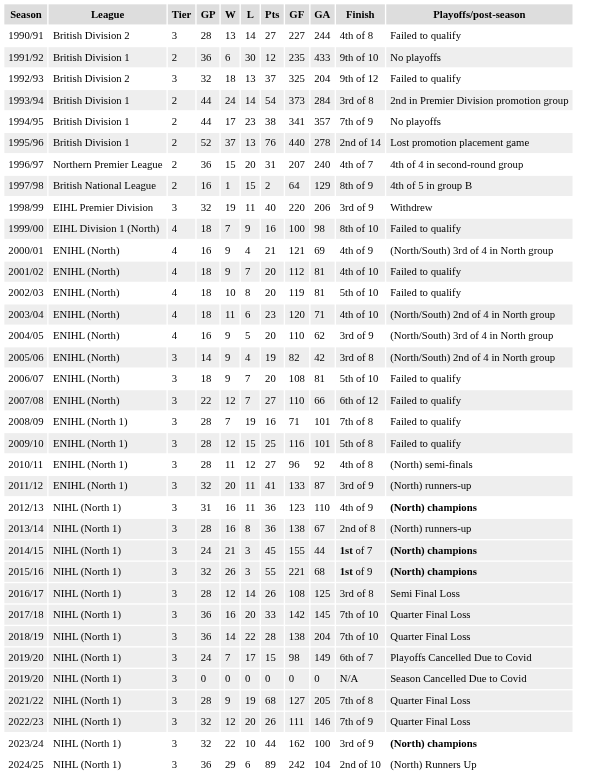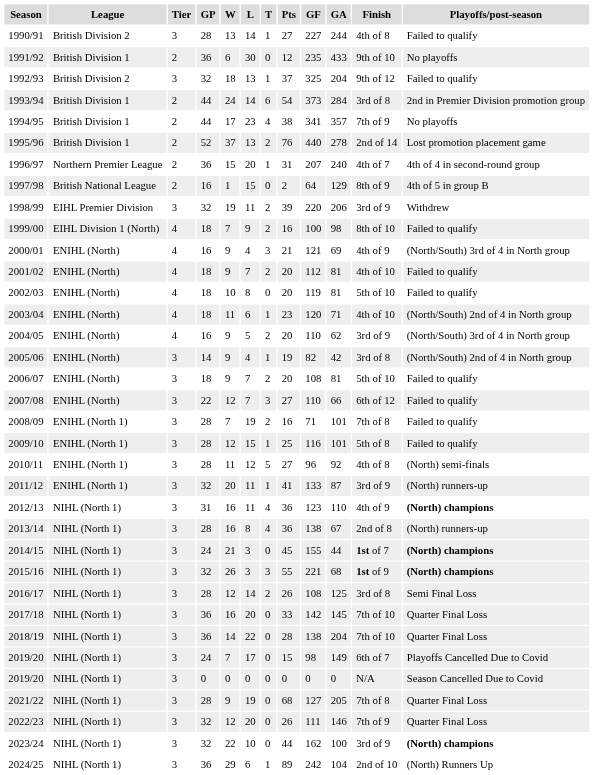+ column: T | 1 | 0 | 1 | 6 | 4 | 2 | 1 | 0 | 2 | 2 | 3 | 2 | 0 | 1 | 2 | 1 | 2 | 3 | 2 | 1 | 5 | 1 | 4 | 4 | 0 | 3 | 2 | 0 | 0 | 0 | 0 | 0 | 0 | 0 | 1
1998/99 | Pts: 40 -> 39
